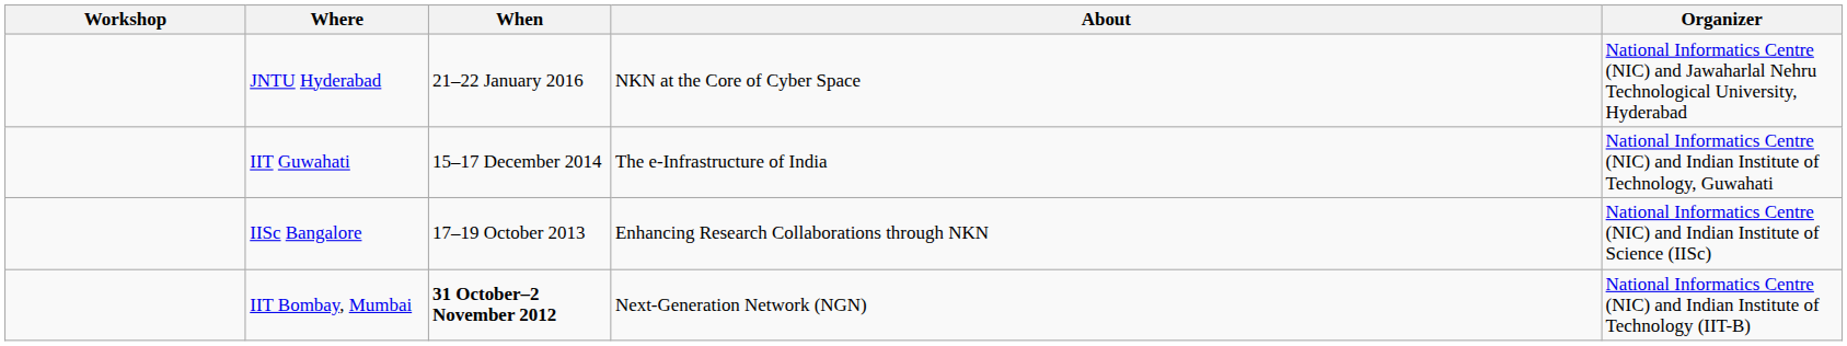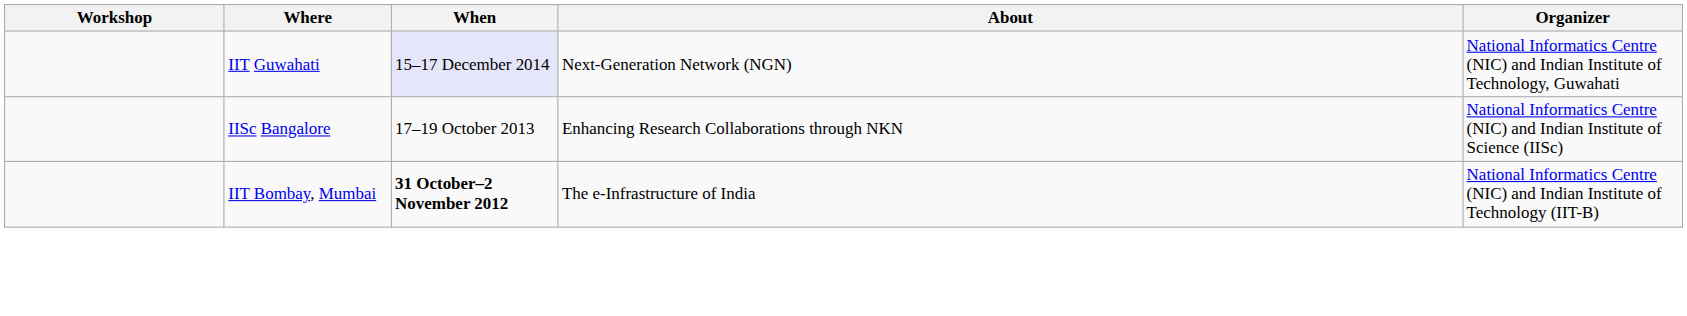- row: JNTU Hyderabad | 21–22 January 2016 | NKN at the Core of Cyber Space | National Informatics Centre (NIC) and Jawaharlal Nehru Technological University, Hyderabad
IIT Guwahati | When: no background -> lavender background
IIT Guwahati | About: The e-Infrastructure of India -> Next-Generation Network (NGN)
IIT Bombay, Mumbai | About: Next-Generation Network (NGN) -> The e-Infrastructure of India
